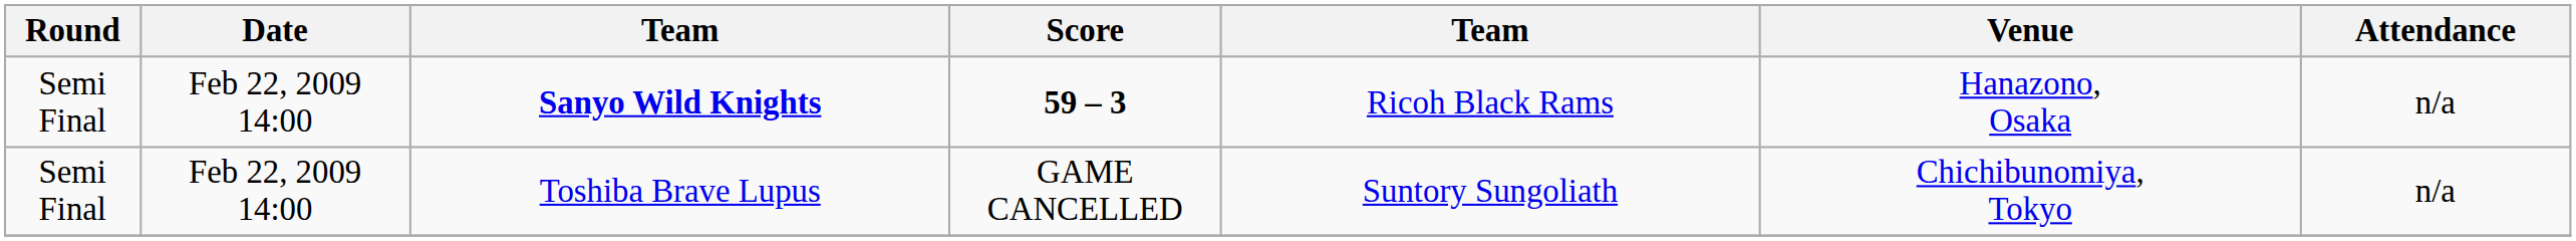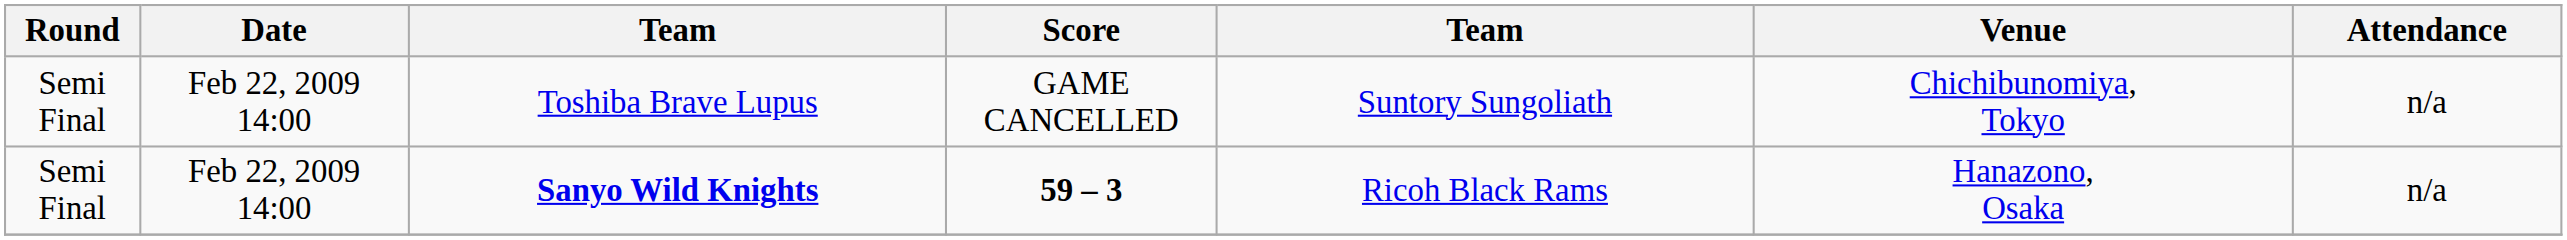rows swapped: Toshiba Brave Lupus <-> Sanyo Wild Knights
